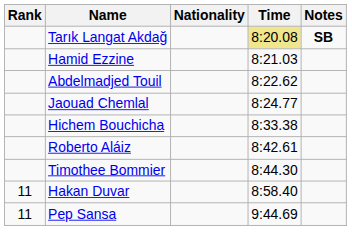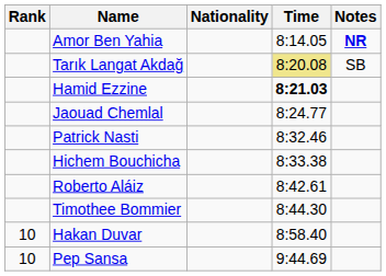+ row: Amor Ben Yahia | 8:14.05 | NR
Tarık Langat Akdağ | Notes: bold -> normal
Hamid Ezzine | Time: normal -> bold
- row: Abdelmadjed Touil | 8:22.62
+ row: Patrick Nasti | 8:32.46
Hakan Duvar | Rank: 11 -> 10
Pep Sansa | Rank: 11 -> 10
